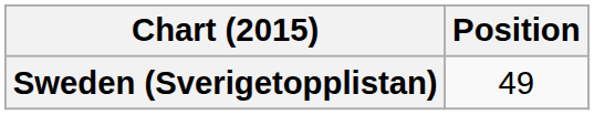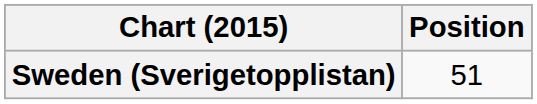Sweden (Sverigetopplistan) | Position: 49 -> 51
